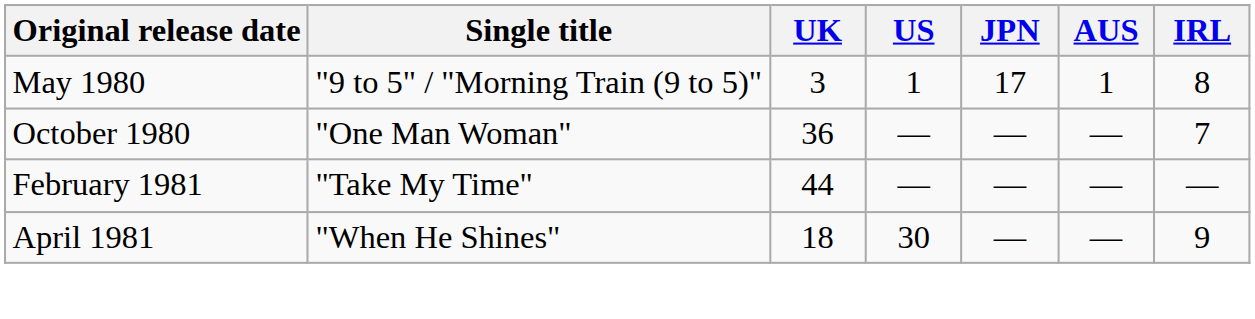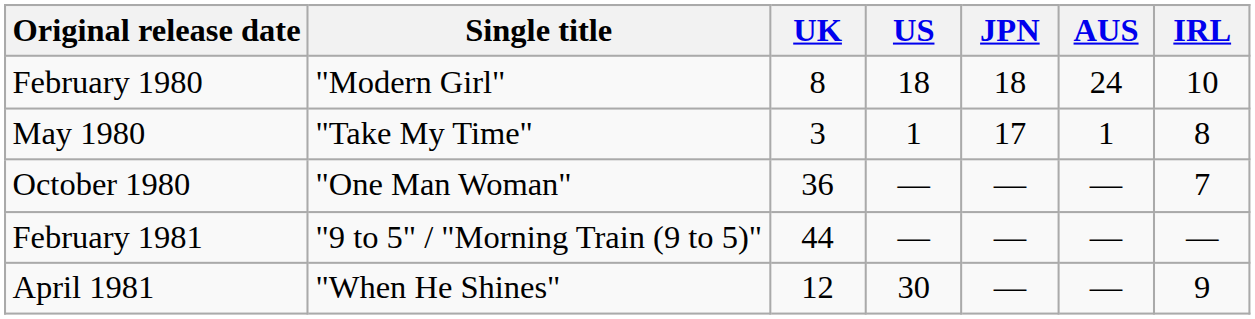+ row: February 1980 | "Modern Girl" | 8 | 18 | 18 | 24 | 10
May 1980 | Single title: "9 to 5" / "Morning Train (9 to 5)" -> "Take My Time"
February 1981 | Single title: "Take My Time" -> "9 to 5" / "Morning Train (9 to 5)"
April 1981 | UK: 18 -> 12
